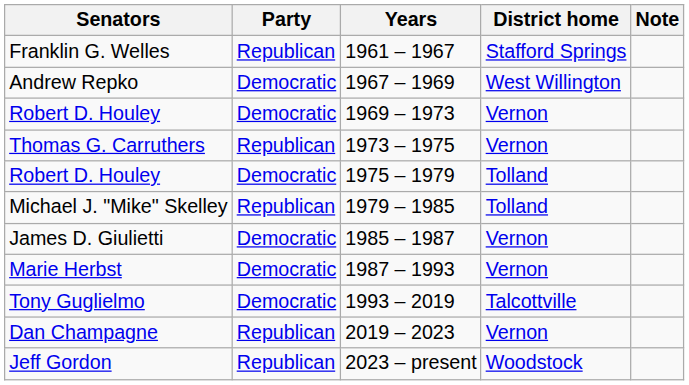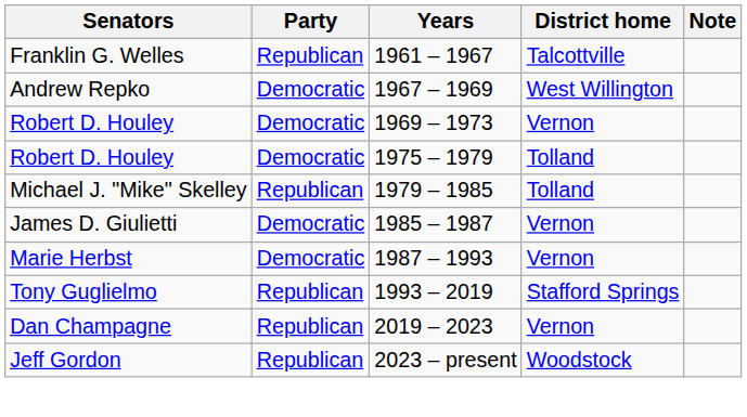Franklin G. Welles | District home: Stafford Springs -> Talcottville
- row: Thomas G. Carruthers | Republican | 1973 – 1975 | Vernon
Tony Guglielmo | Party: Democratic -> Republican
Tony Guglielmo | District home: Talcottville -> Stafford Springs
